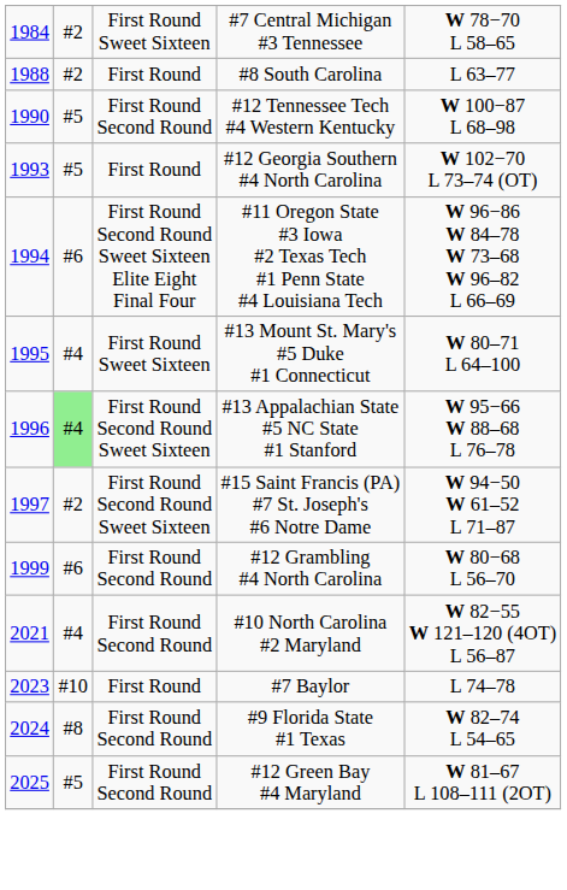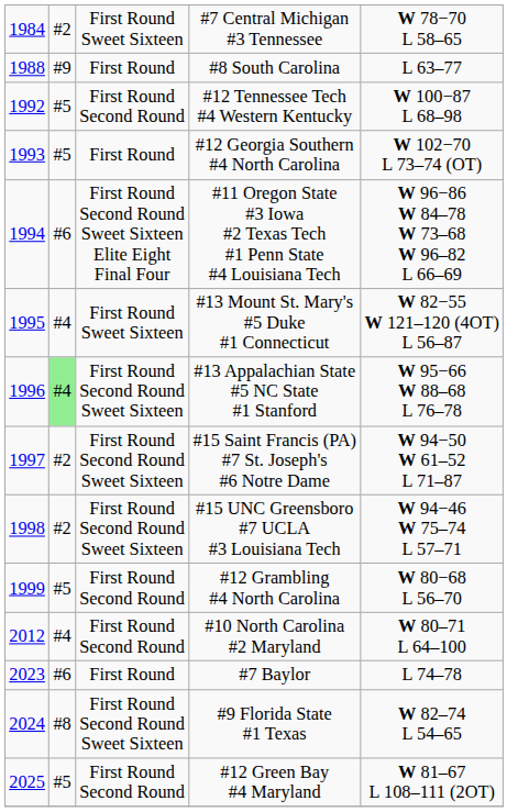#8 South Carolina | column 2: #2 -> #9
#12 Tennessee Tech #4 Western Kentucky | column 1: 1990 -> 1992
#13 Mount St. Mary's #5 Duke #1 Connecticut | column 5: W 80–71 L 64–100 -> W 82−55 W 121–120 (4OT) L 56–87
+ row: 1998 | #2 | First Round Second Round Sweet Sixteen | #15 UNC Greensboro #7 UCLA #3 Louisiana Tech | W 94−46 W 75–74 L 57–71
#12 Grambling #4 North Carolina | column 2: #6 -> #5
#10 North Carolina #2 Maryland | column 1: 2021 -> 2012
#10 North Carolina #2 Maryland | column 5: W 82−55 W 121–120 (4OT) L 56–87 -> W 80–71 L 64–100
#7 Baylor | column 2: #10 -> #6
#9 Florida State #1 Texas | column 3: First Round Second Round -> First Round Second Round Sweet Sixteen
